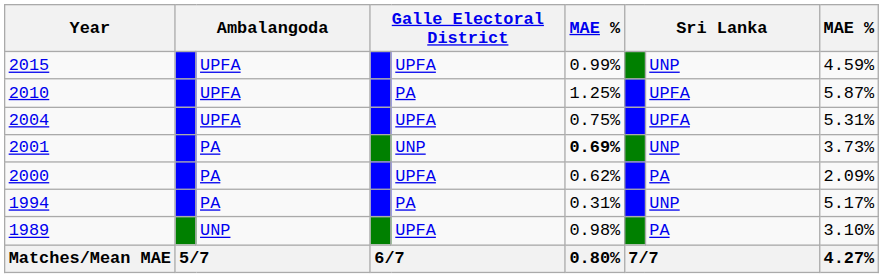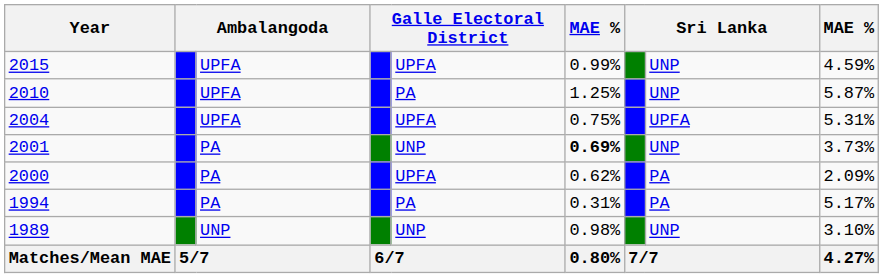2010 | column 8: UPFA -> UNP
1994 | column 8: UNP -> PA
1989 | column 5: UPFA -> UNP
1989 | column 8: PA -> UNP
